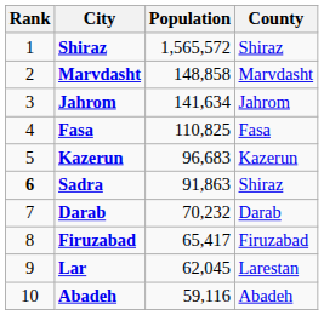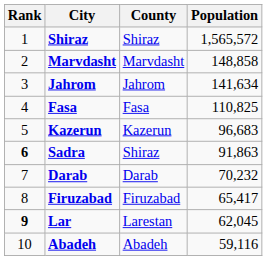columns swapped: County <-> Population
Lar | Rank: normal -> bold
